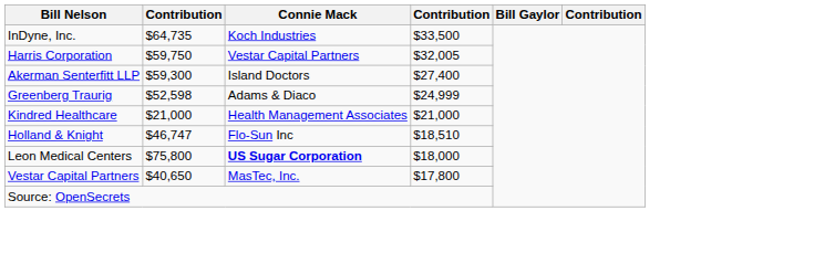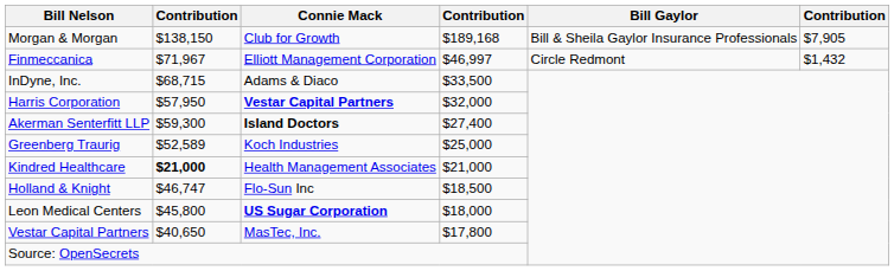+ row: Morgan & Morgan | $138,150 | Club for Growth | $189,168 | Bill & Sheila Gaylor Insurance Professionals | $7,905
+ row: Finmeccanica | $71,967 | Elliott Management Corporation | $46,997 | Circle Redmont | $1,432
InDyne, Inc. | column 2: $64,735 -> $68,715
InDyne, Inc. | Connie Mack: Koch Industries -> Adams & Diaco
Harris Corporation | column 2: $59,750 -> $57,950
Harris Corporation | Connie Mack: normal -> bold
Harris Corporation | column 4: $32,005 -> $32,000
Akerman Senterfitt LLP | Connie Mack: normal -> bold
Greenberg Traurig | column 2: $52,598 -> $52,589
Greenberg Traurig | Connie Mack: Adams & Diaco -> Koch Industries
Greenberg Traurig | column 4: $24,999 -> $25,000
Kindred Healthcare | column 2: normal -> bold
Holland & Knight | column 4: $18,510 -> $18,500
Leon Medical Centers | column 2: $75,800 -> $45,800
